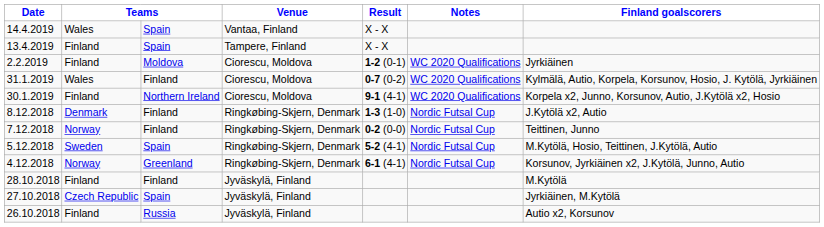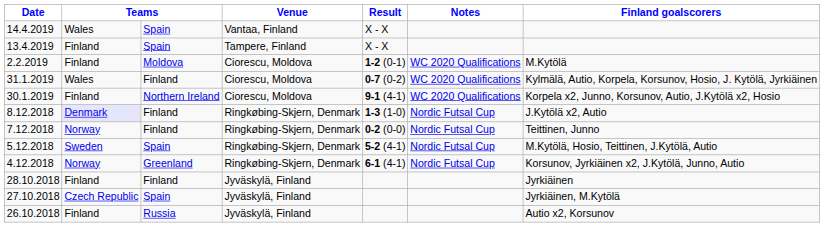2.2.2019 | Finland goalscorers: Jyrkiäinen -> M.Kytölä
8.12.2018 | column 2: no background -> lavender background
28.10.2018 | Finland goalscorers: M.Kytölä -> Jyrkiäinen
